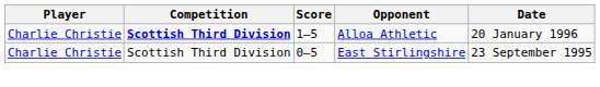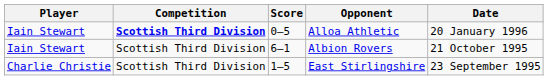Alloa Athletic | Player: Charlie Christie -> Iain Stewart
Alloa Athletic | Score: 1–5 -> 0–5
+ row: Iain Stewart | Scottish Third Division | 6–1 | Albion Rovers | 21 October 1995
East Stirlingshire | Score: 0–5 -> 1–5
